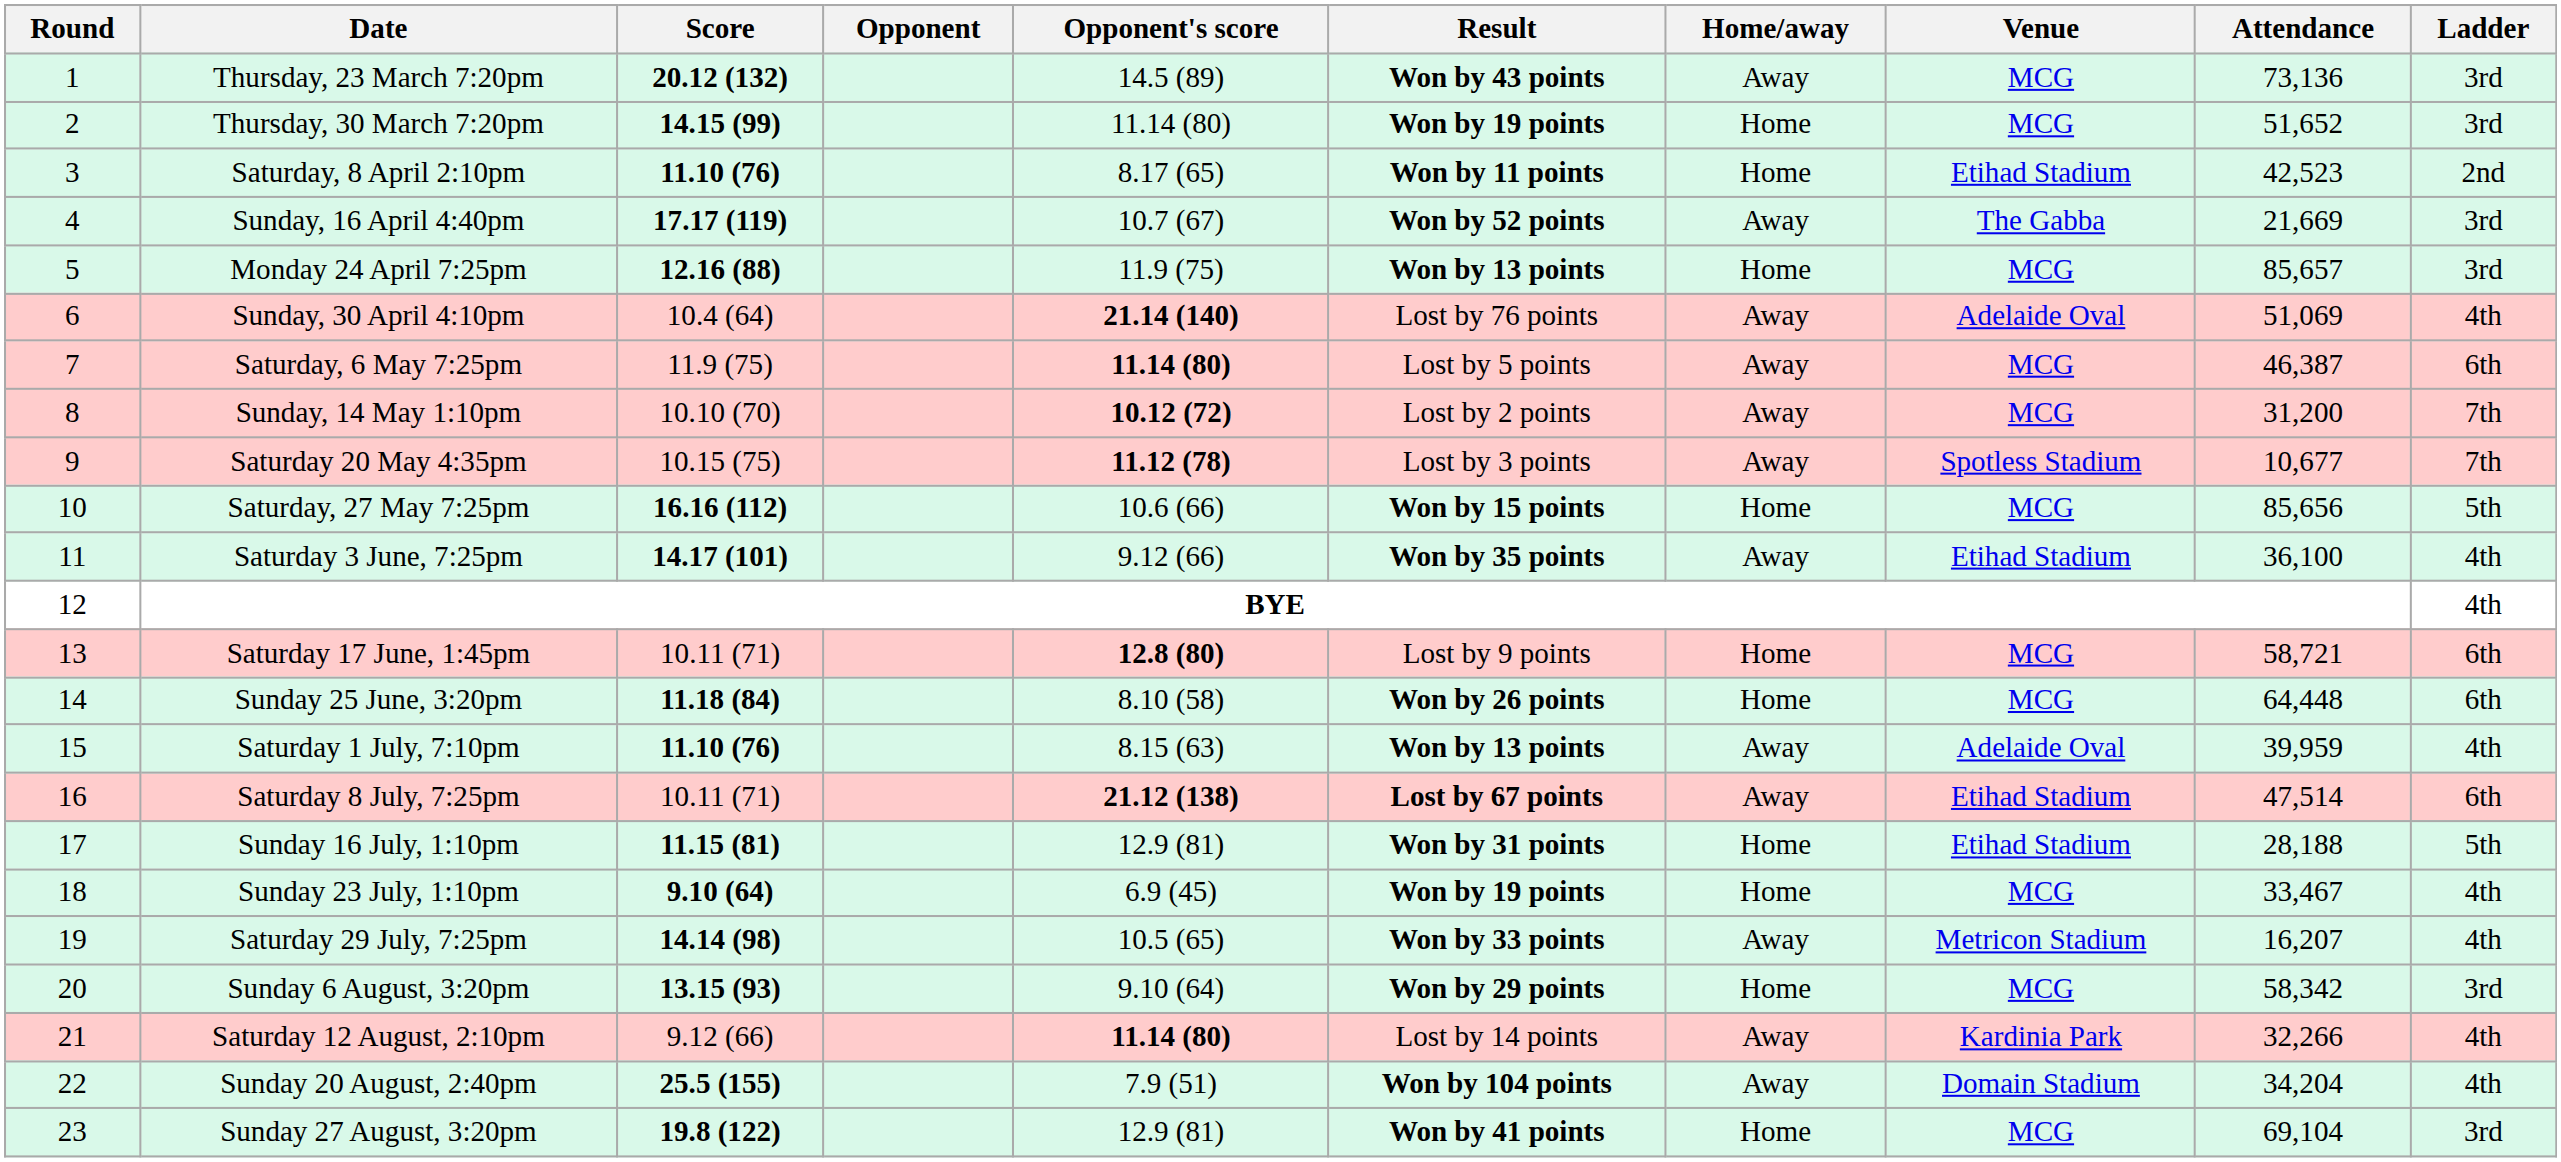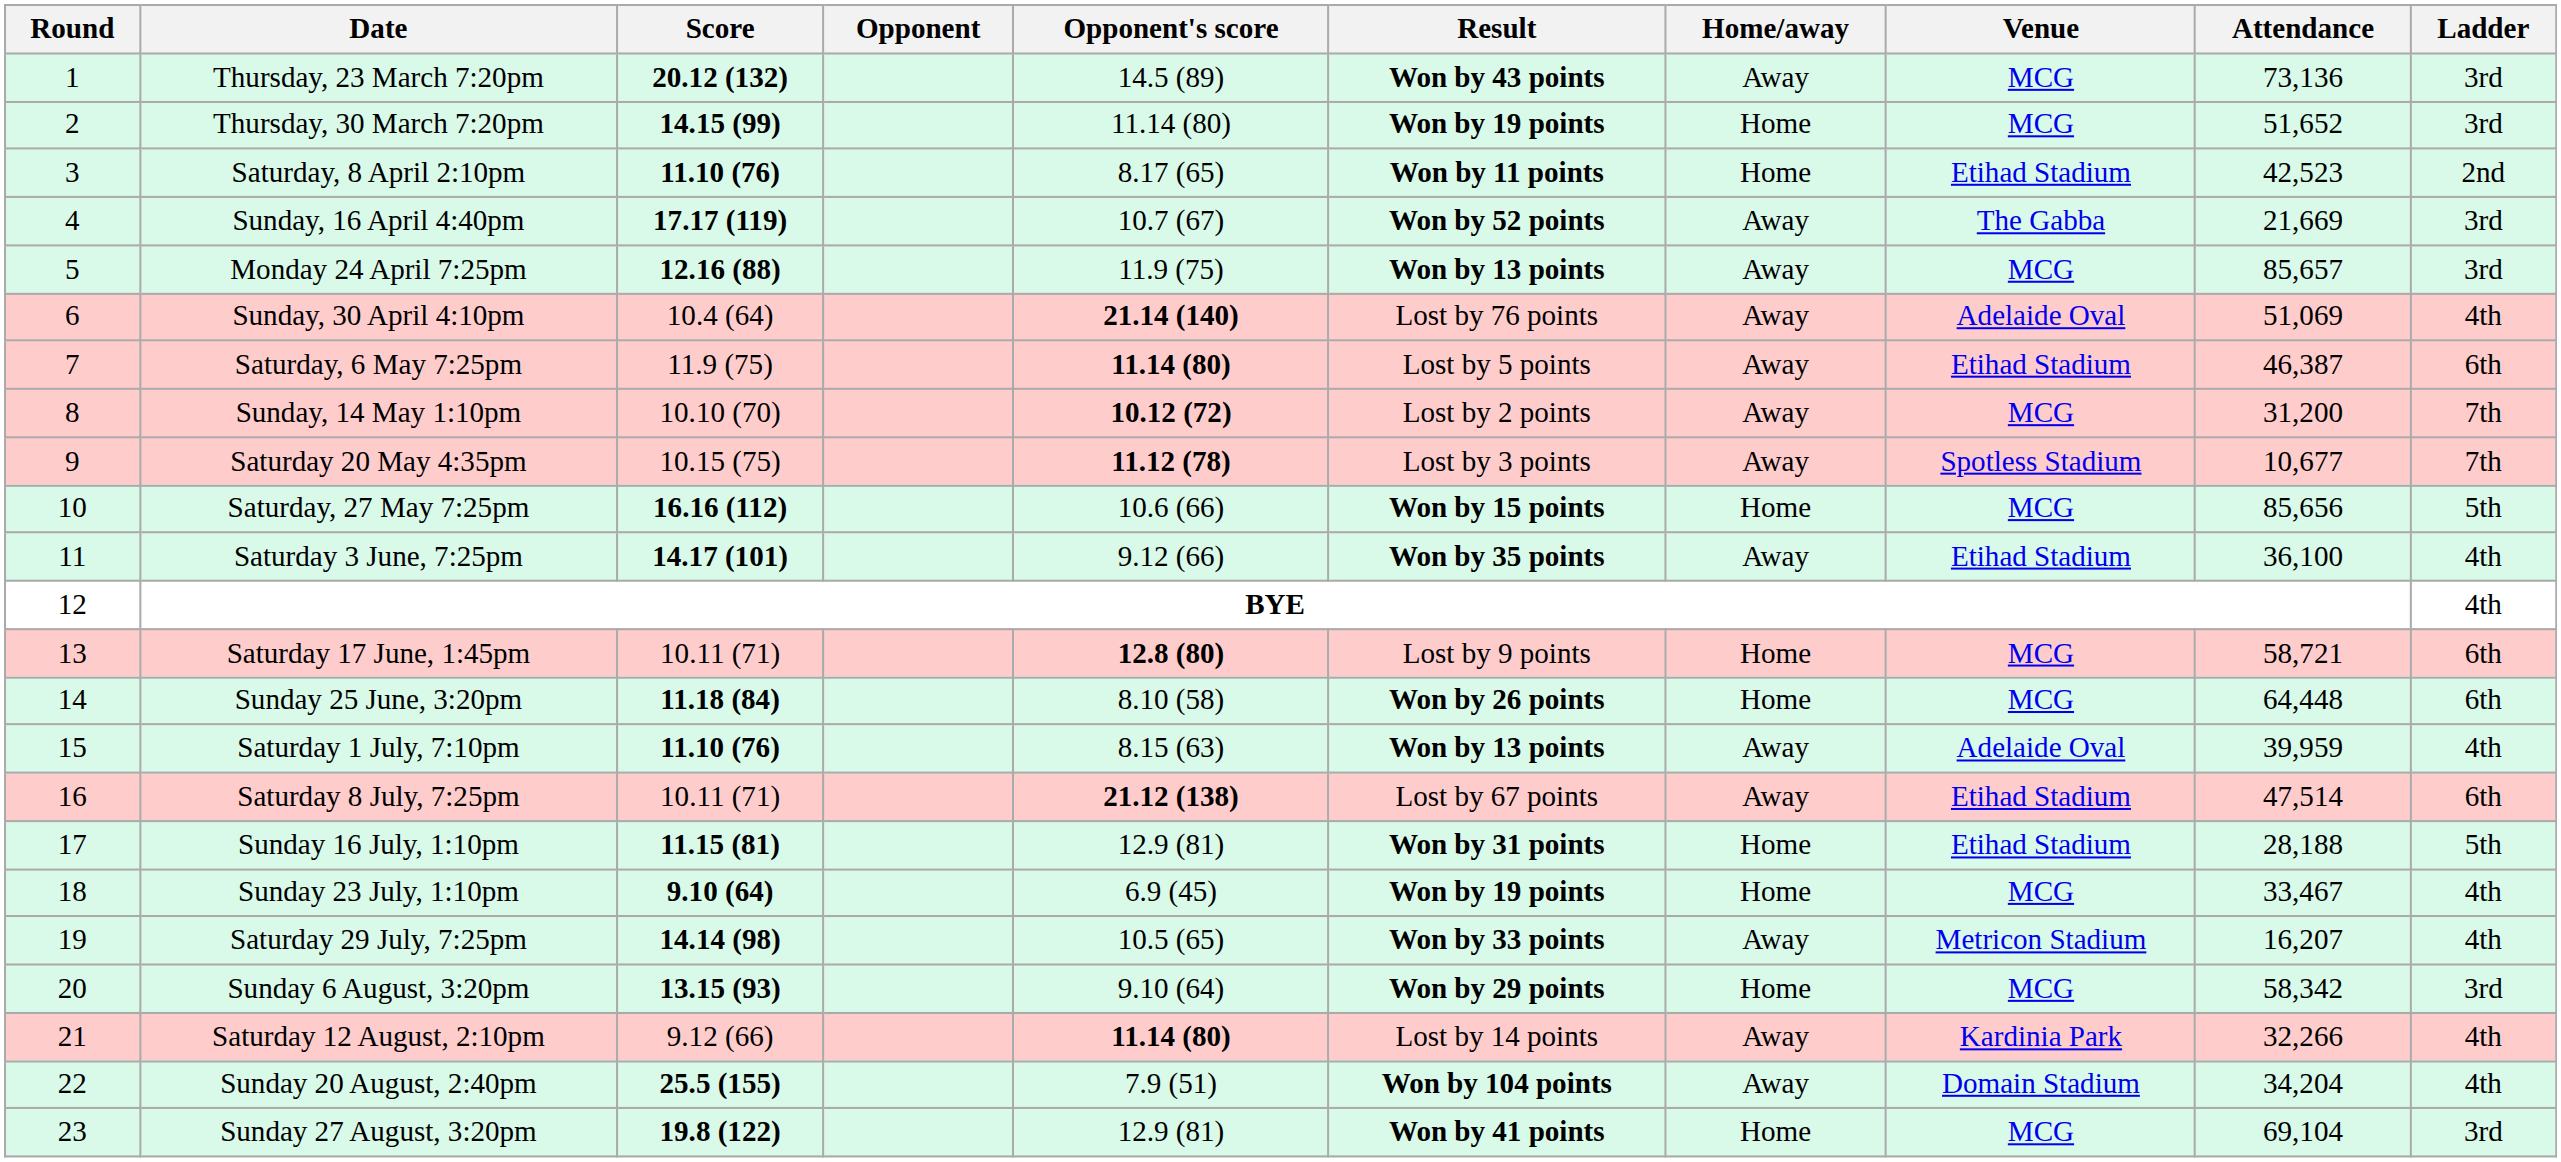Monday 24 April 7:25pm | Home/away: Home -> Away
Saturday, 6 May 7:25pm | Venue: MCG -> Etihad Stadium
Saturday 8 July, 7:25pm | Result: bold -> normal
